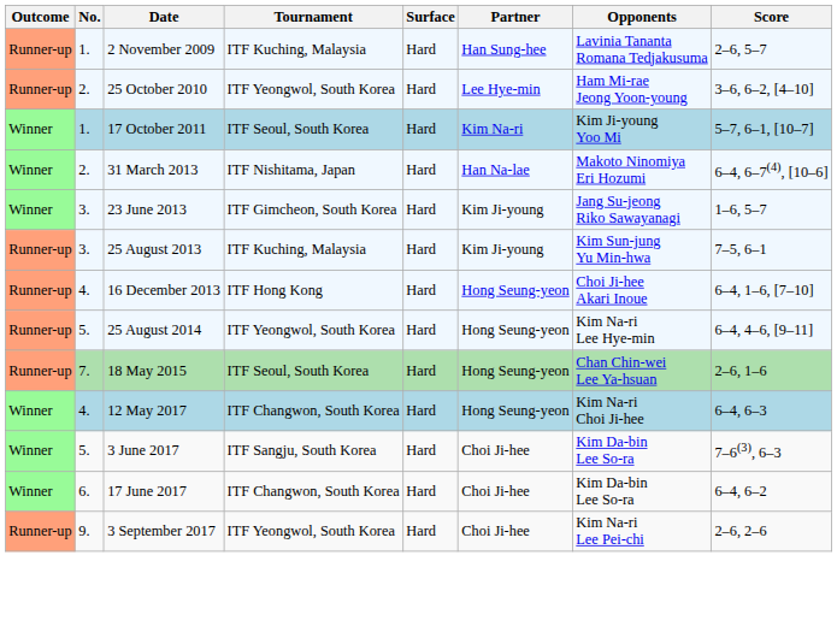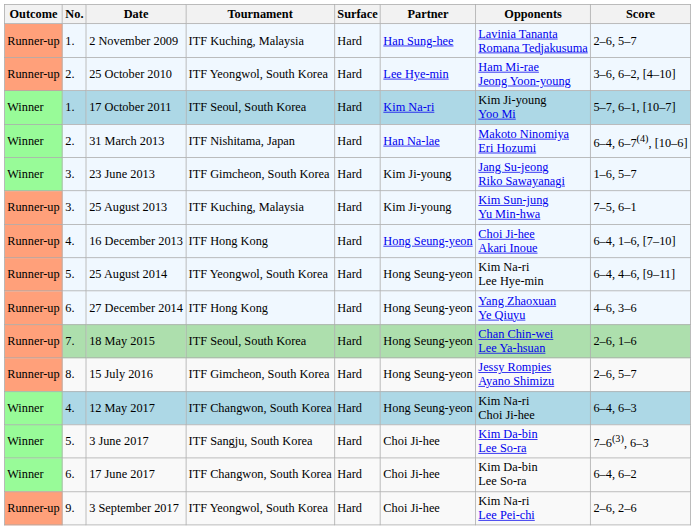+ row: Runner-up | 6. | 27 December 2014 | ITF Hong Kong | Hard | Hong Seung-yeon | Yang Zhaoxuan Ye Qiuyu | 4–6, 3–6
+ row: Runner-up | 8. | 15 July 2016 | ITF Gimcheon, South Korea | Hard | Hong Seung-yeon | Jessy Rompies Ayano Shimizu | 2–6, 5–7
